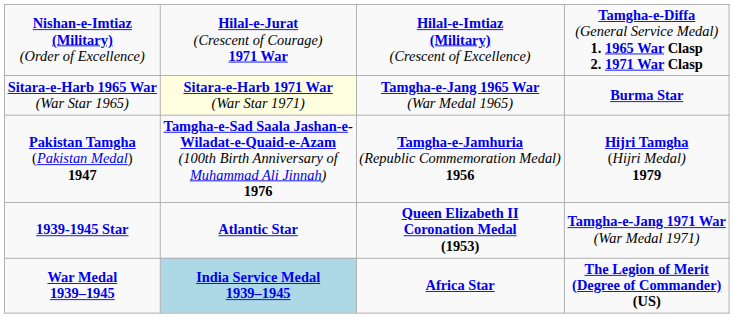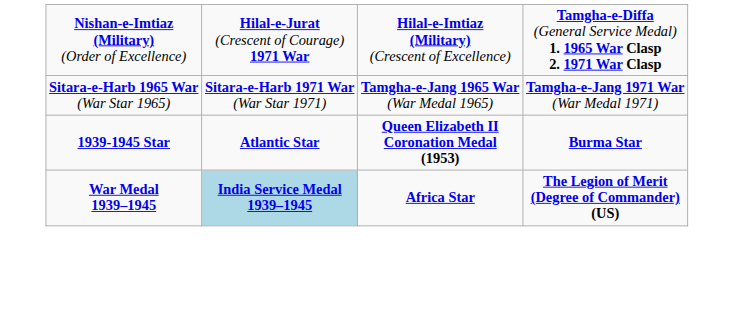Sitara-e-Harb 1965 War (War Star 1965) | column 2: lightyellow background -> no background
Sitara-e-Harb 1965 War (War Star 1965) | column 4: Burma Star -> Tamgha-e-Jang 1971 War (War Medal 1971)
- row: Pakistan Tamgha (Pakistan Medal) 1947 | Tamgha-e-Sad Saala Jashan-e- Wiladat-e-Quaid-e-Azam (100th Birth Anniversary of Muhammad Ali Jinnah) 1976 | Tamgha-e-Jamhuria (Republic Commemoration Medal) 1956 | Hijri Tamgha (Hijri Medal) 1979
1939-1945 Star | column 4: Tamgha-e-Jang 1971 War (War Medal 1971) -> Burma Star
